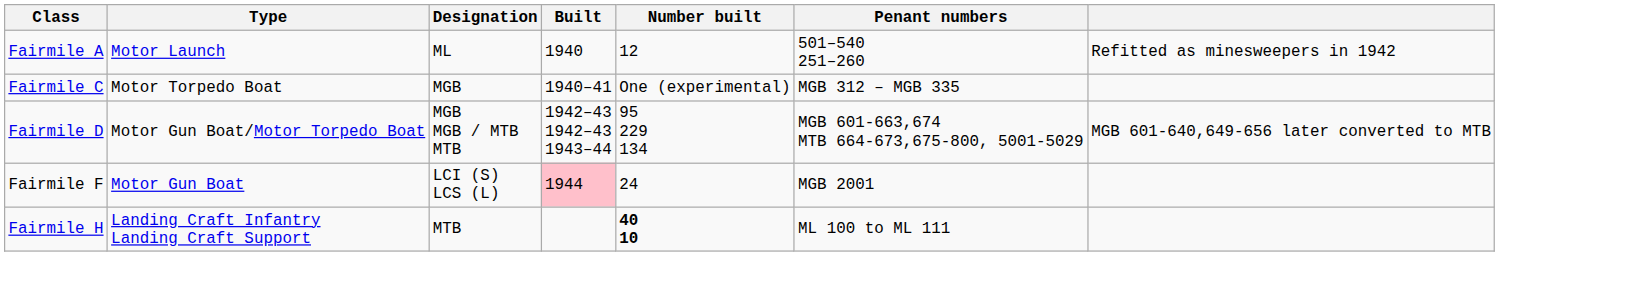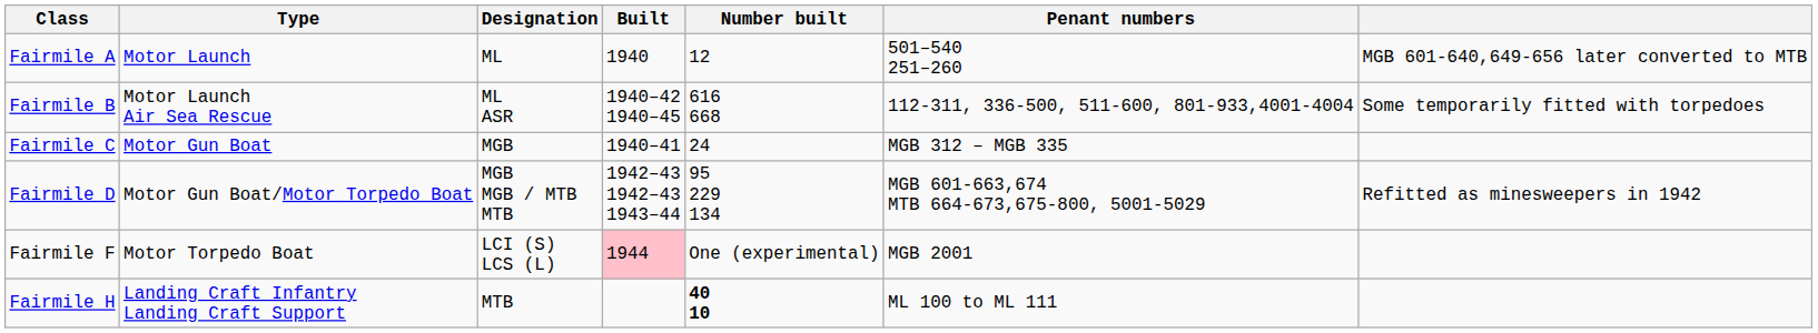Fairmile A | column 7: Refitted as minesweepers in 1942 -> MGB 601-640,649-656 later converted to MTB
+ row: Fairmile B | Motor Launch Air Sea Rescue | ML ASR | 1940–42 1940–45 | 616 668 | 112-311, 336-500, 511-600, 801-933,4001-4004 | Some temporarily fitted with torpedoes
Fairmile C | Type: Motor Torpedo Boat -> Motor Gun Boat
Fairmile C | Number built: One (experimental) -> 24
Fairmile D | column 7: MGB 601-640,649-656 later converted to MTB -> Refitted as minesweepers in 1942
Fairmile F | Type: Motor Gun Boat -> Motor Torpedo Boat
Fairmile F | Number built: 24 -> One (experimental)
